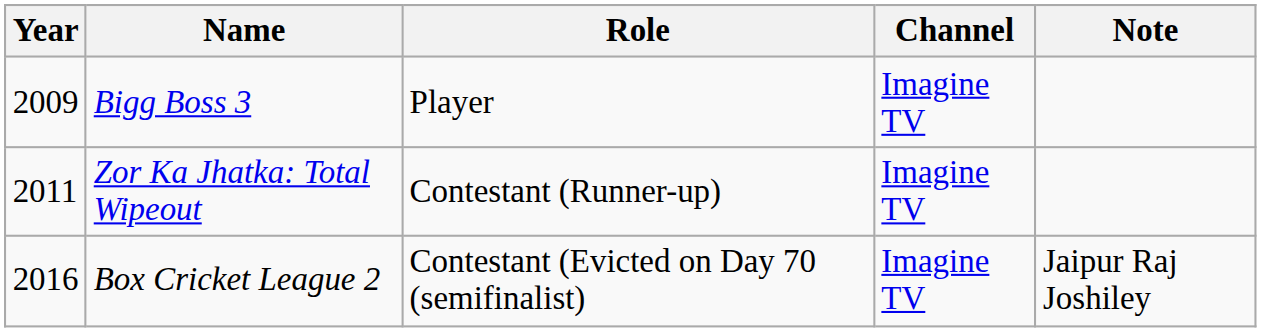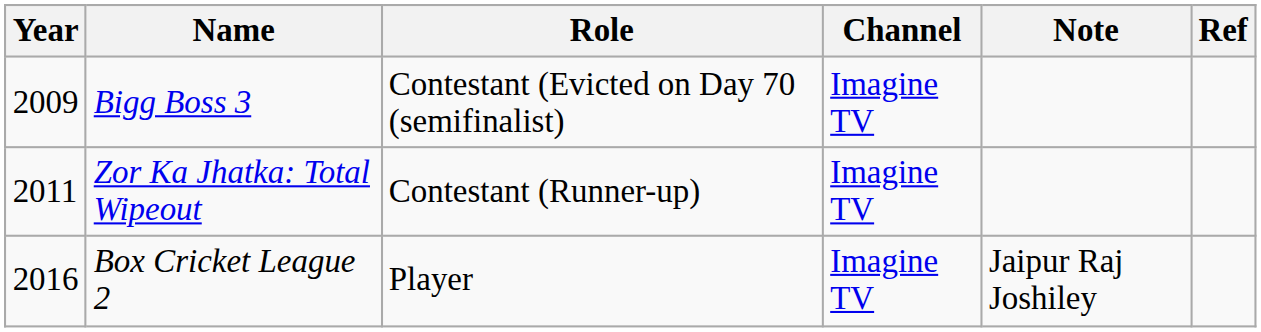+ column: Ref
Bigg Boss 3 | Role: Player -> Contestant (Evicted on Day 70 (semifinalist)
Box Cricket League 2 | Role: Contestant (Evicted on Day 70 (semifinalist) -> Player
